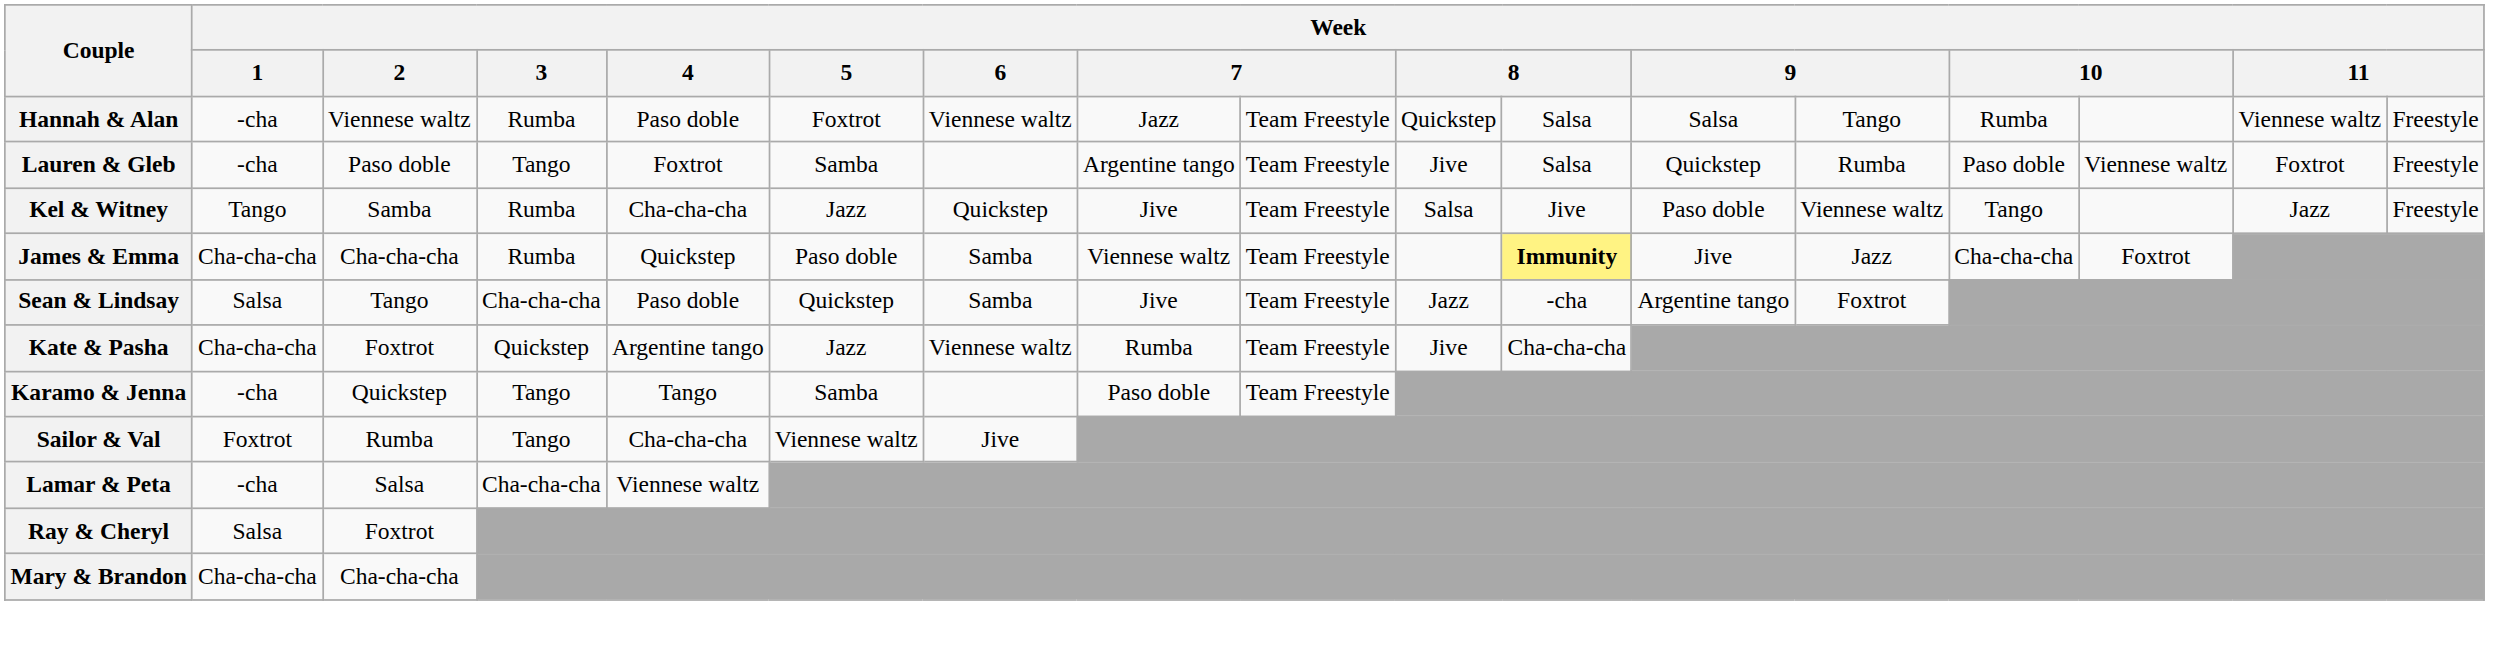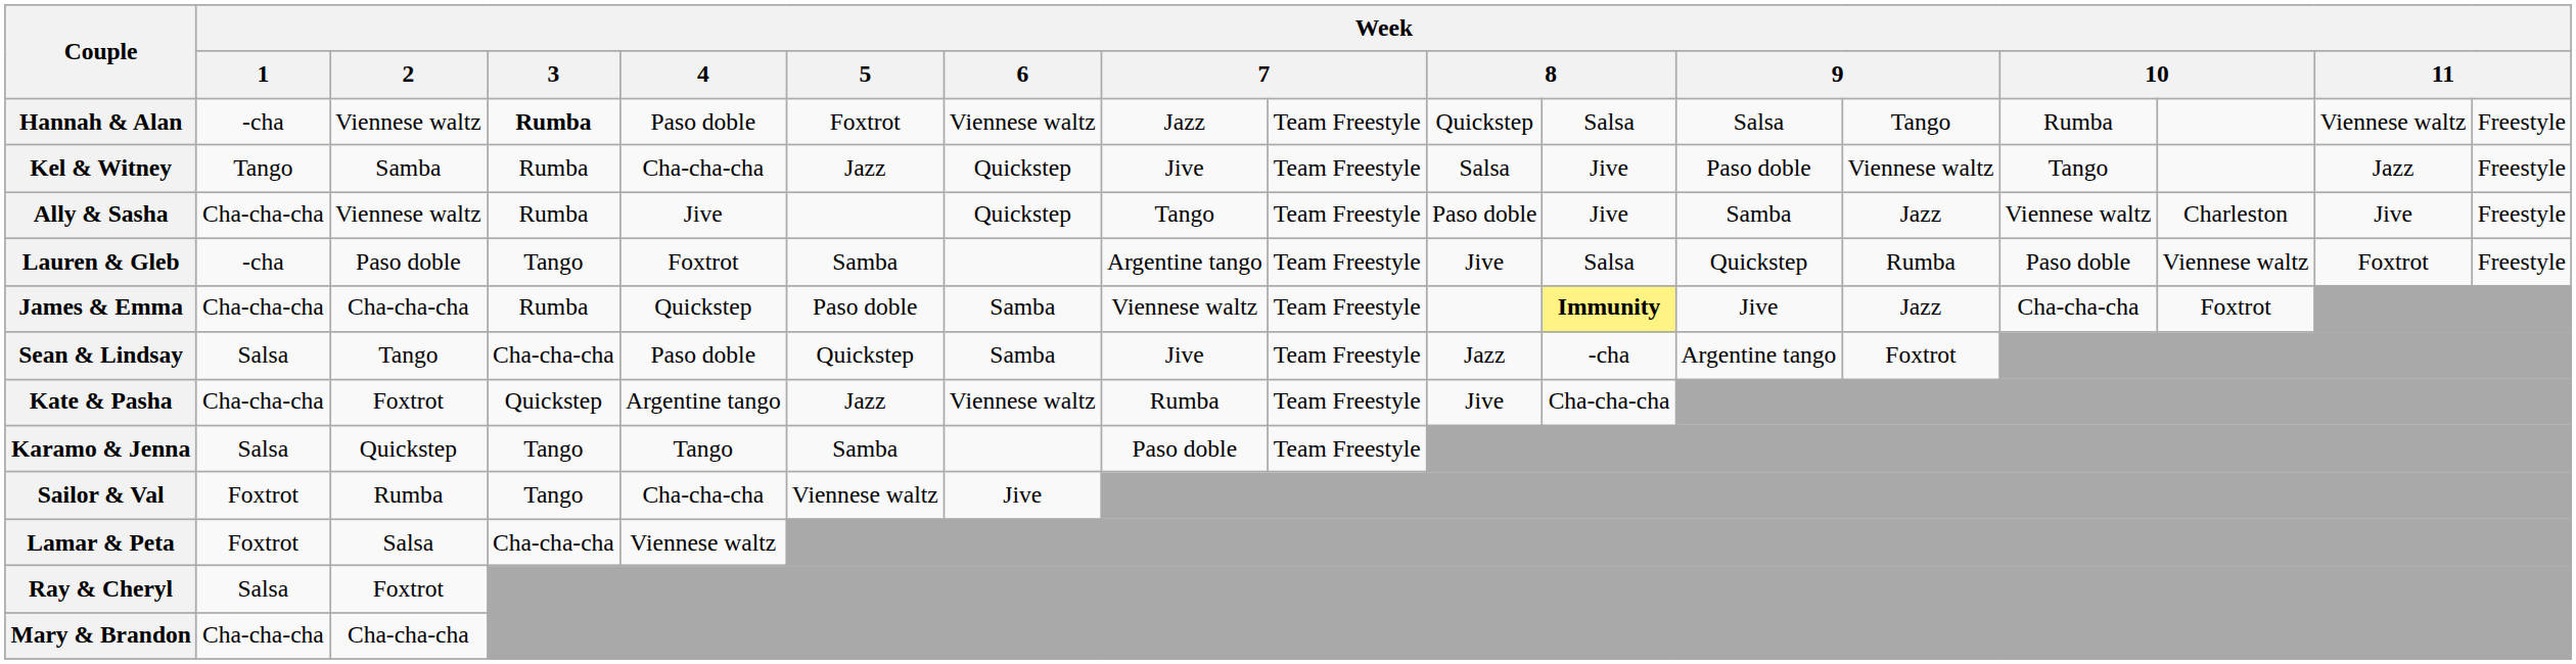Hannah & Alan | Week / 3: normal -> bold
rows swapped: Kel & Witney <-> Lauren & Gleb
+ row: Ally & Sasha | Cha-cha-cha | Viennese waltz | Rumba | Jive | Quickstep | Tango | Team Freestyle | Paso doble | Jive | Samba | Jazz | Viennese waltz | Charleston | Jive | Freestyle
Karamo & Jenna | Week / 1: -cha -> Salsa
Lamar & Peta | Week / 1: -cha -> Foxtrot
